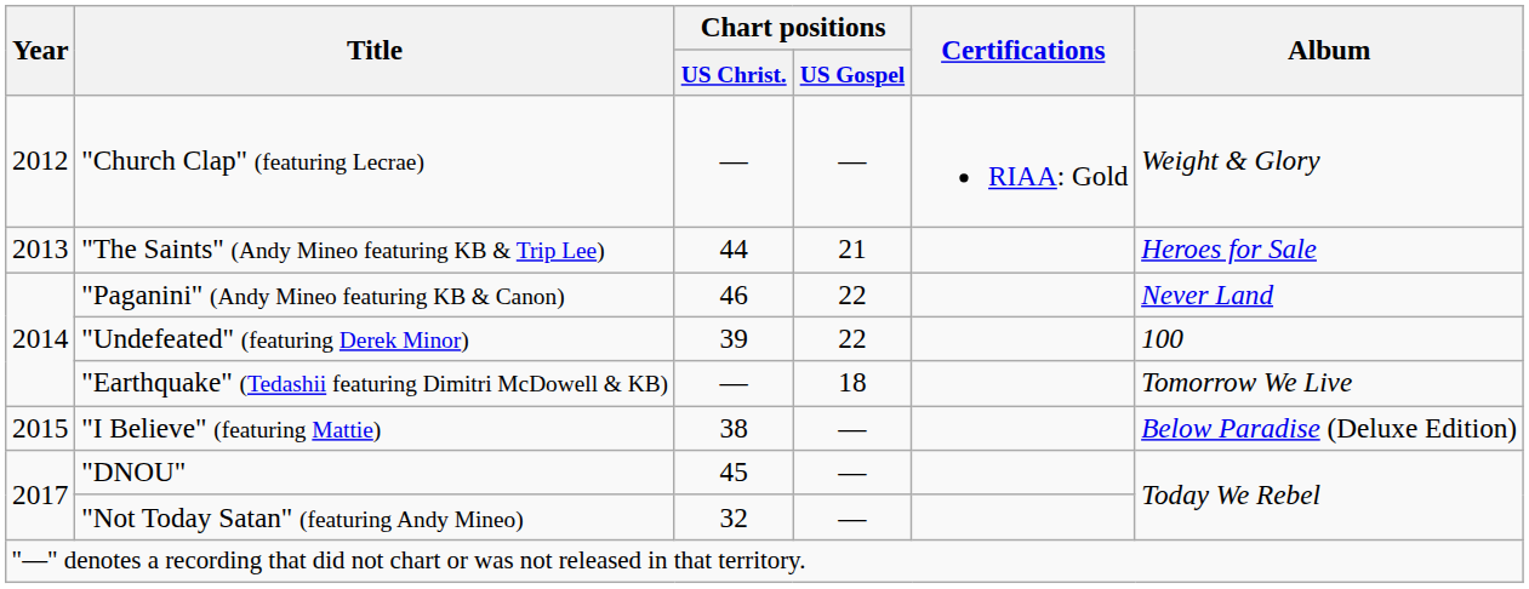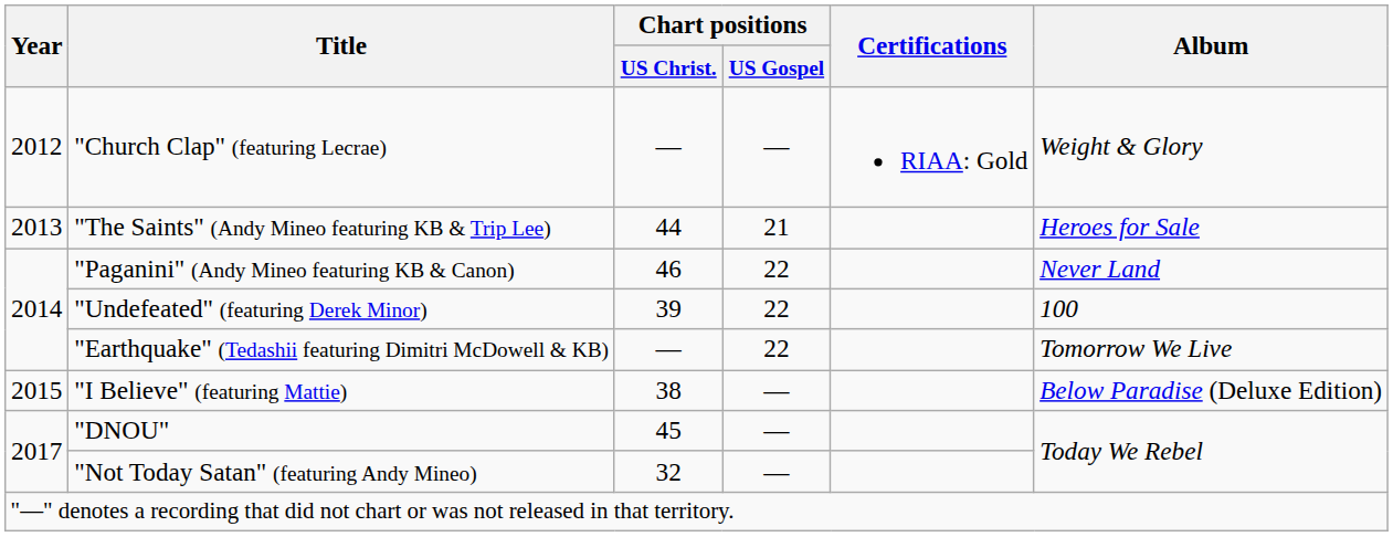"Earthquake" (Tedashii featuring Dimitri McDowell & KB) | Chart positions / US Gospel: 18 -> 22
